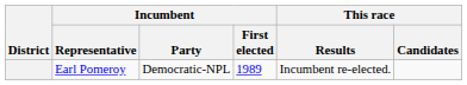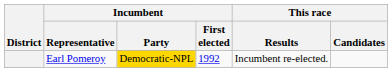Earl Pomeroy | Incumbent / Party: no background -> gold background
Earl Pomeroy | Incumbent / First elected: 1989 -> 1992
